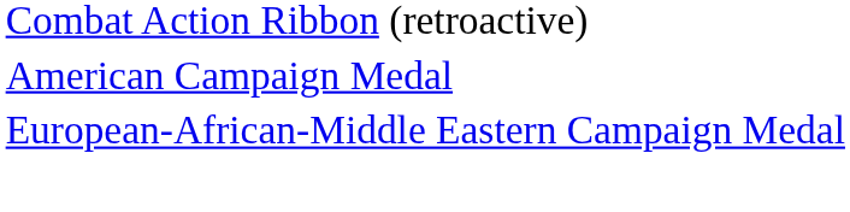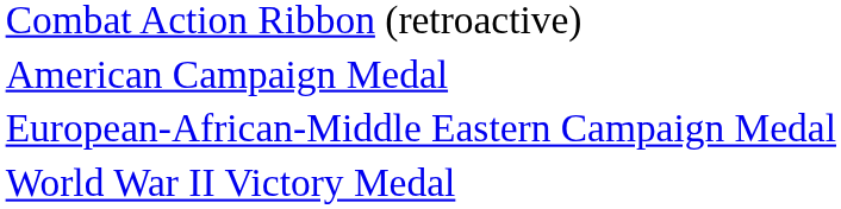+ row: World War II Victory Medal
